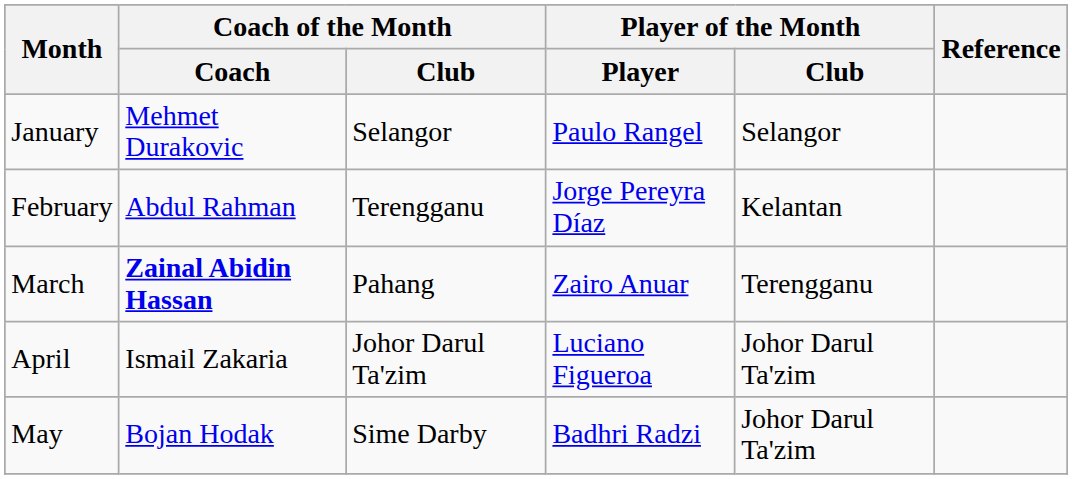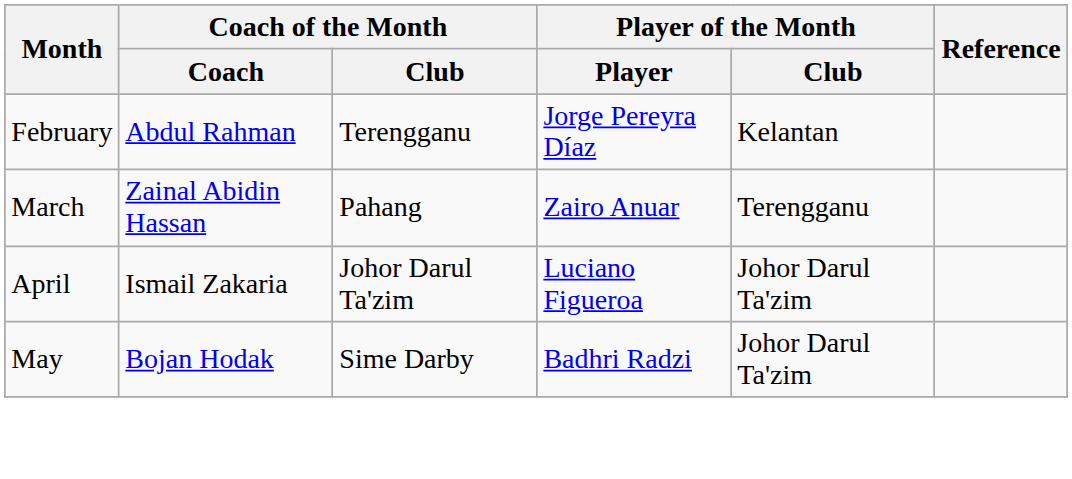- row: January | Mehmet Durakovic | Selangor | Paulo Rangel | Selangor
March | Coach of the Month / Coach: bold -> normal
